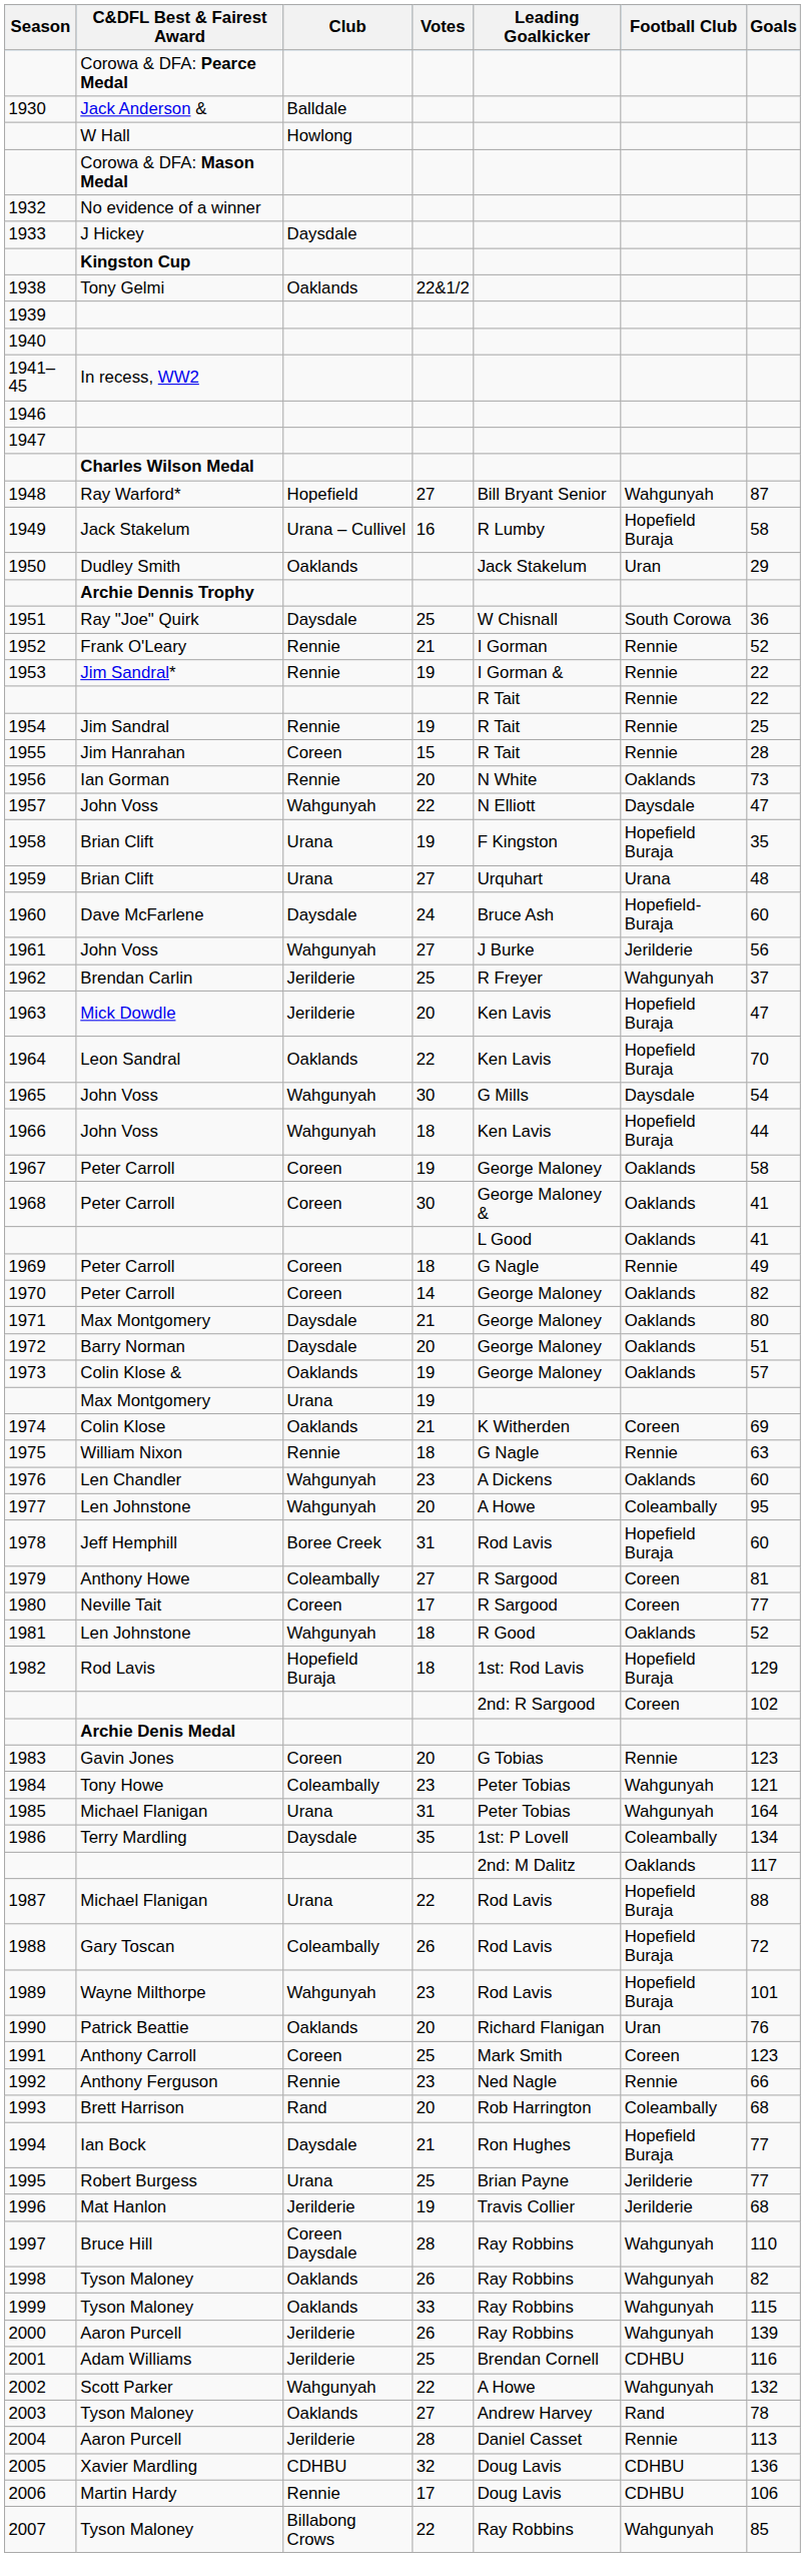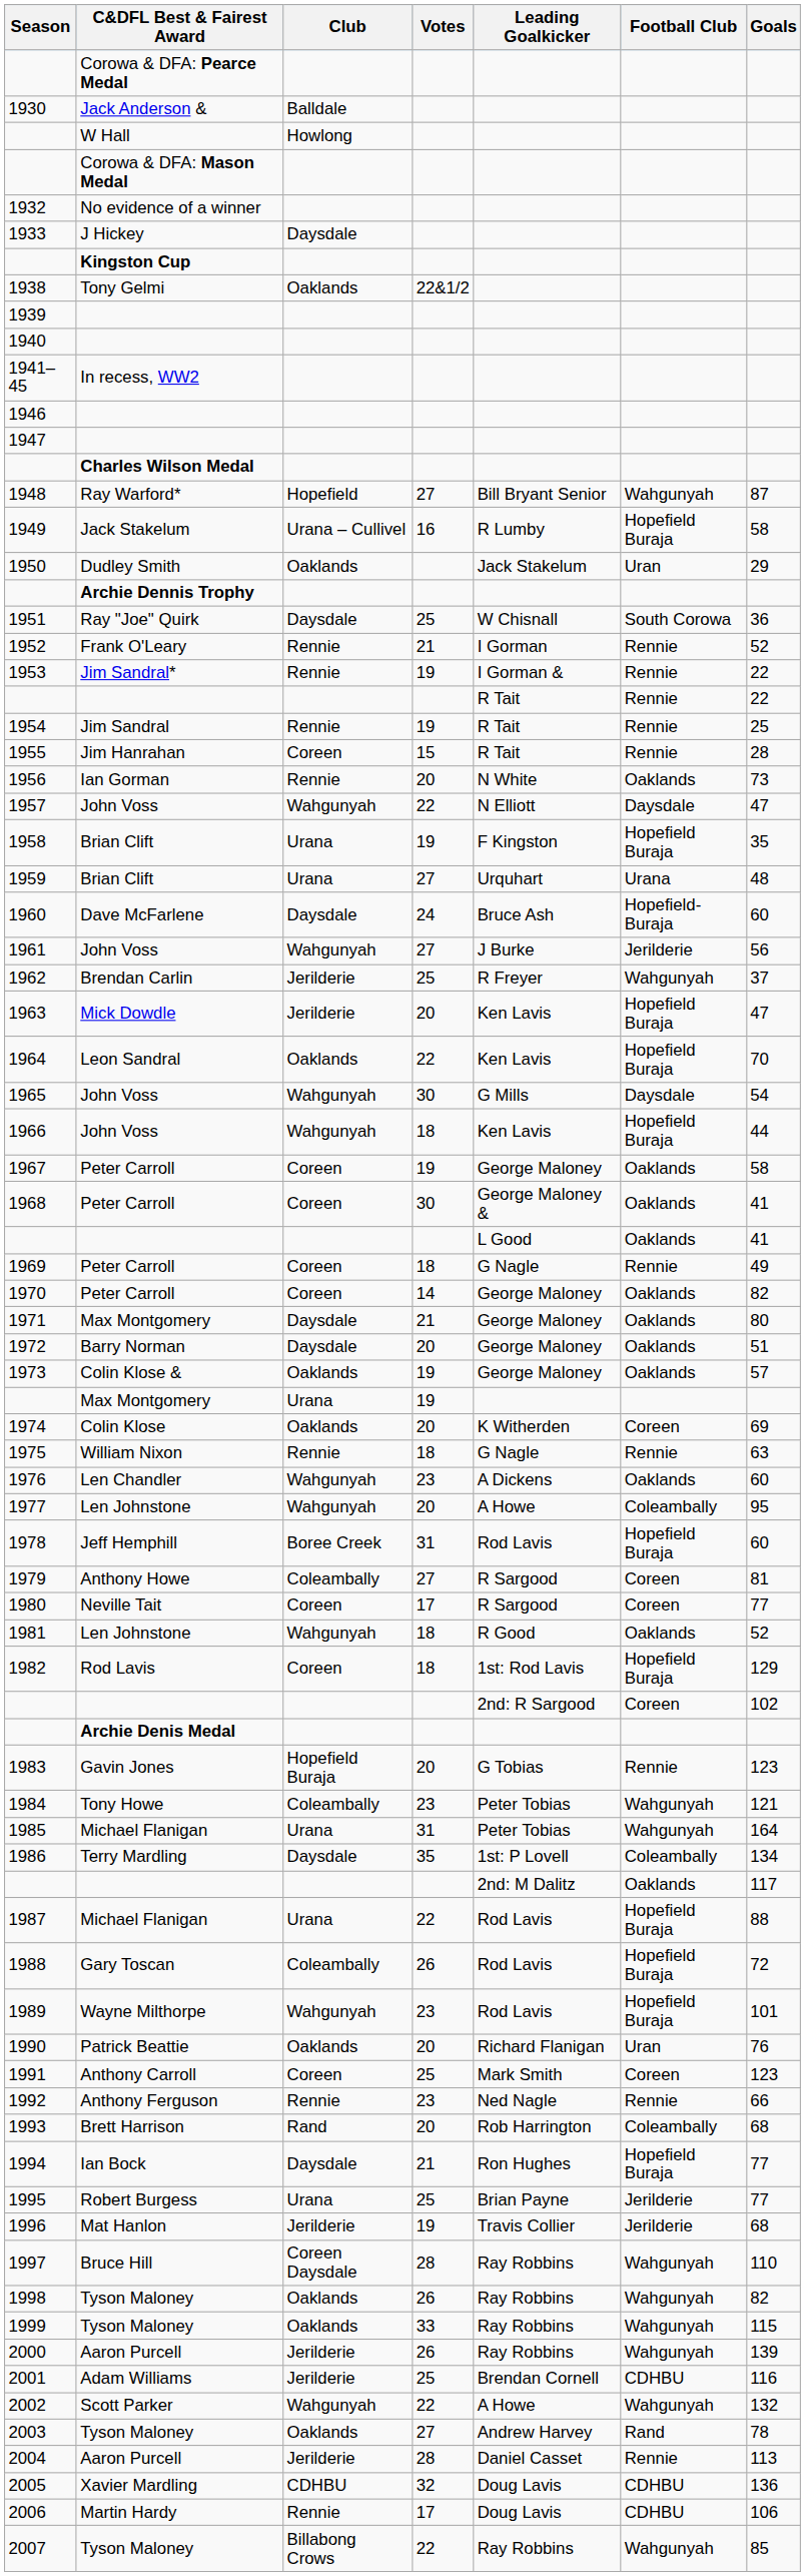1974 | Votes: 21 -> 20
1982 | Club: Hopefield Buraja -> Coreen
1983 | Club: Coreen -> Hopefield Buraja
